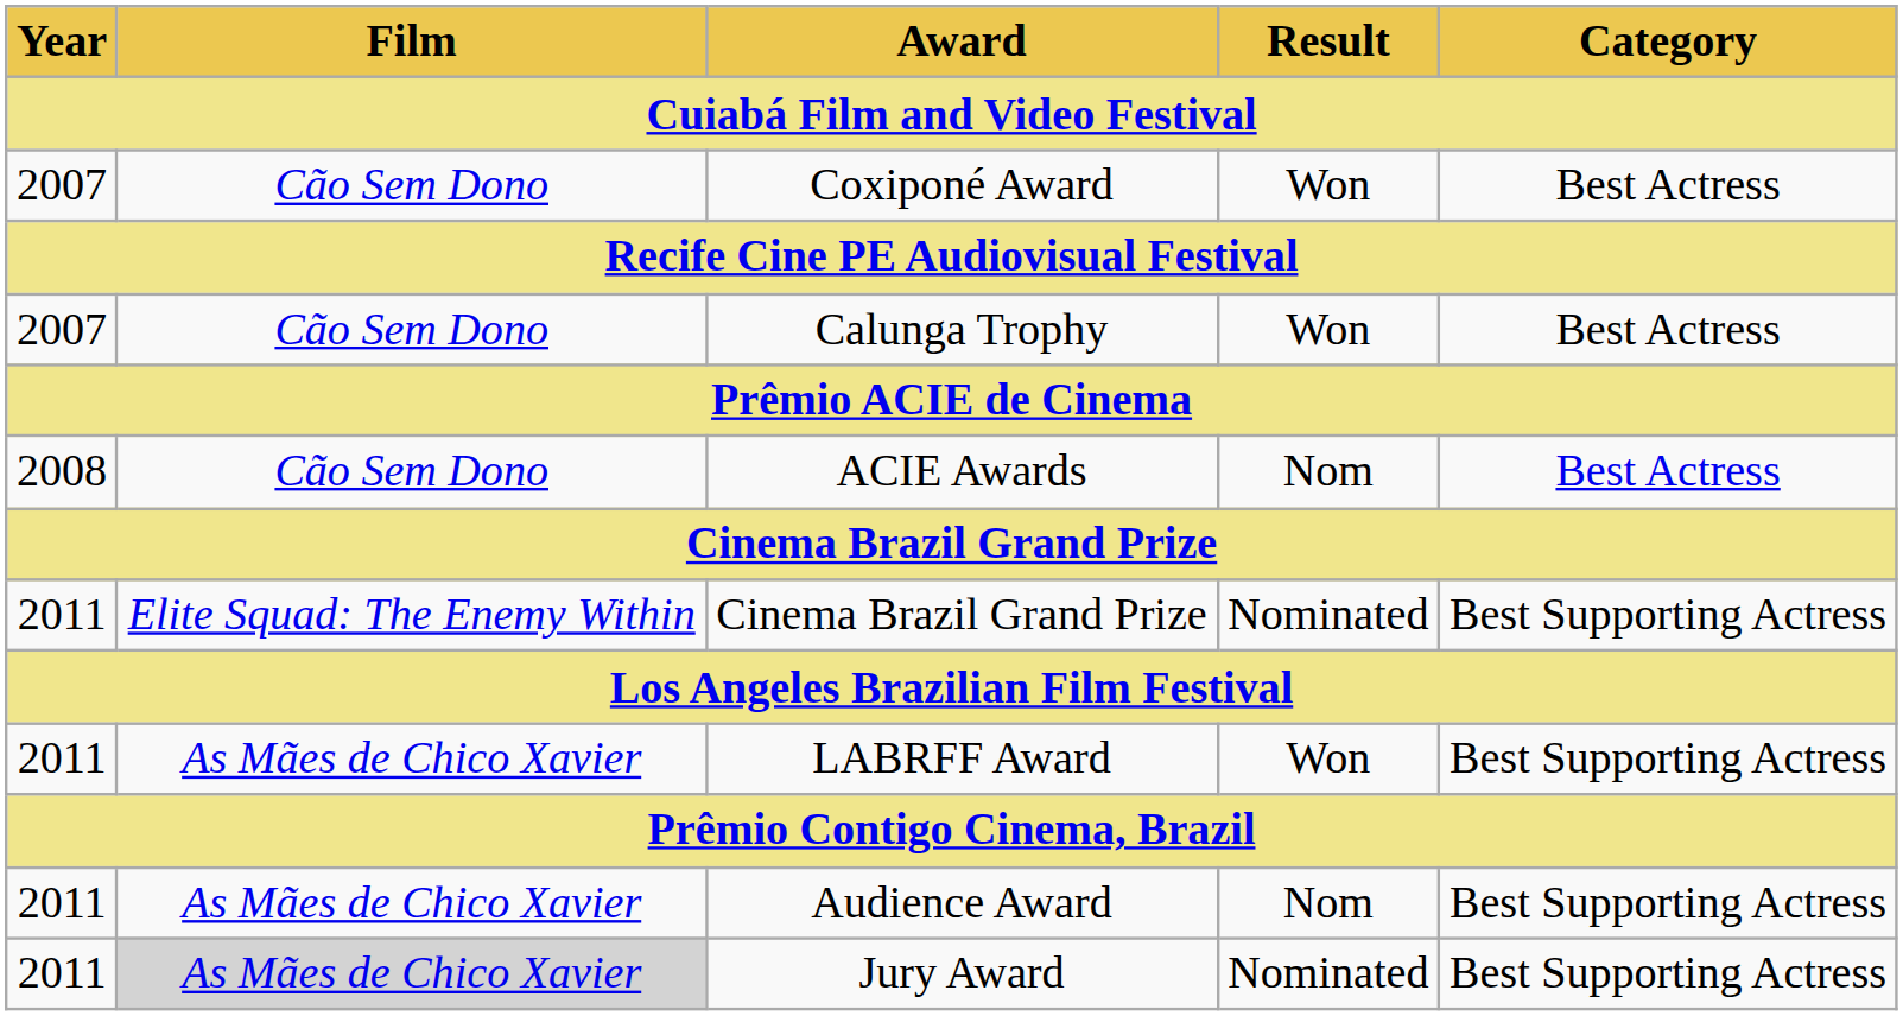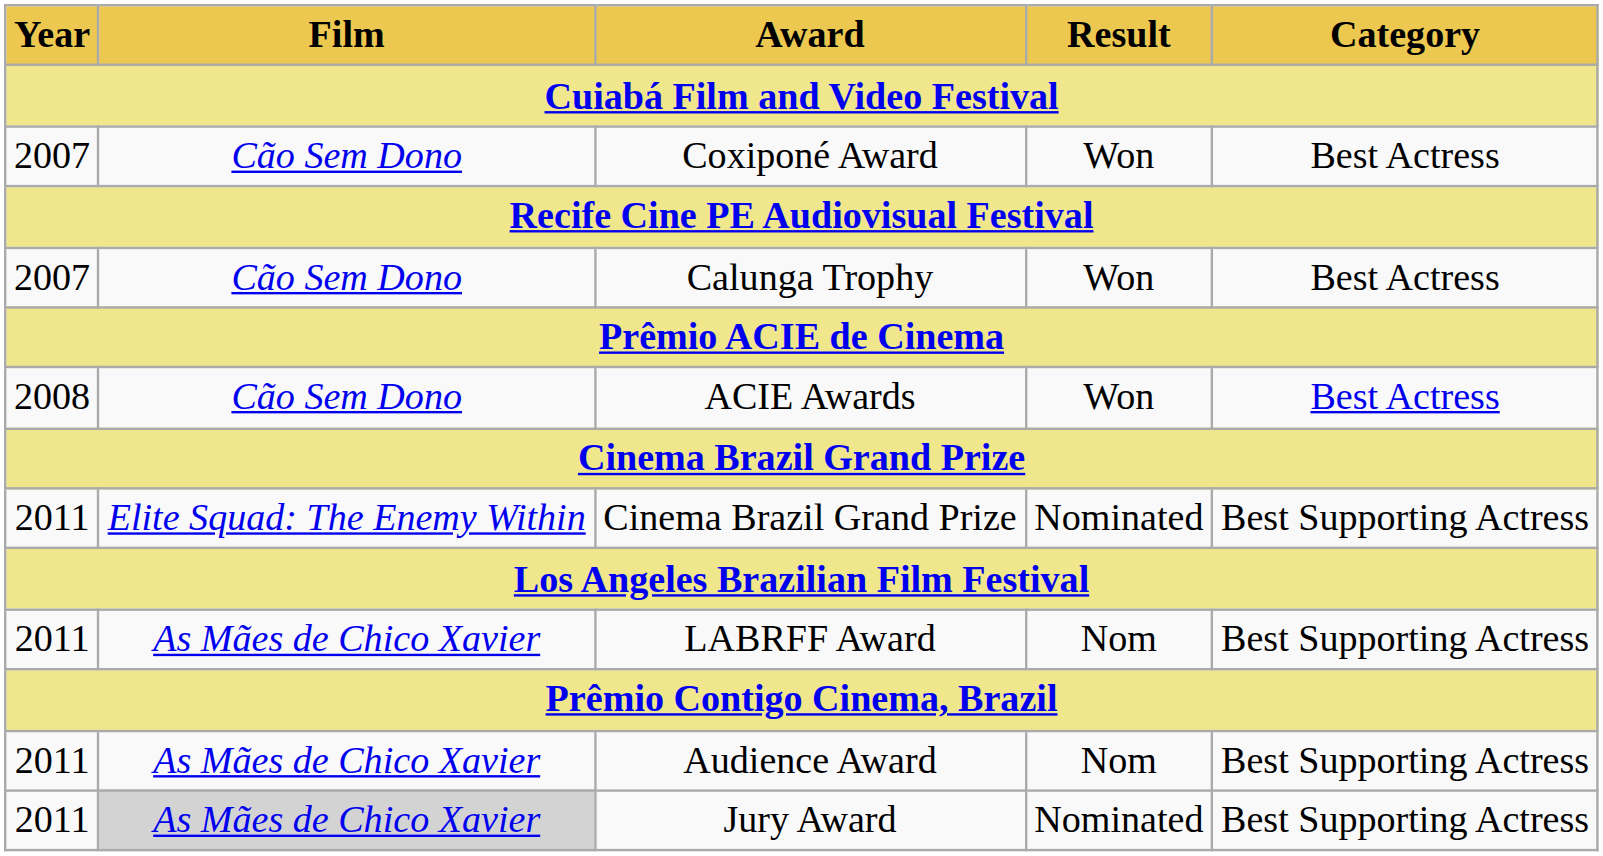ACIE Awards | Result: Nom -> Won
LABRFF Award | Result: Won -> Nom
